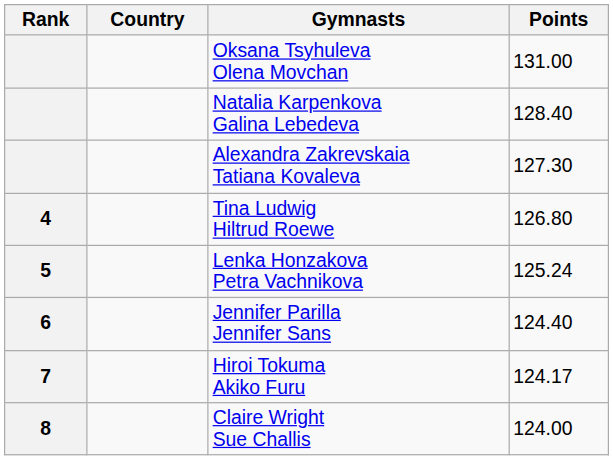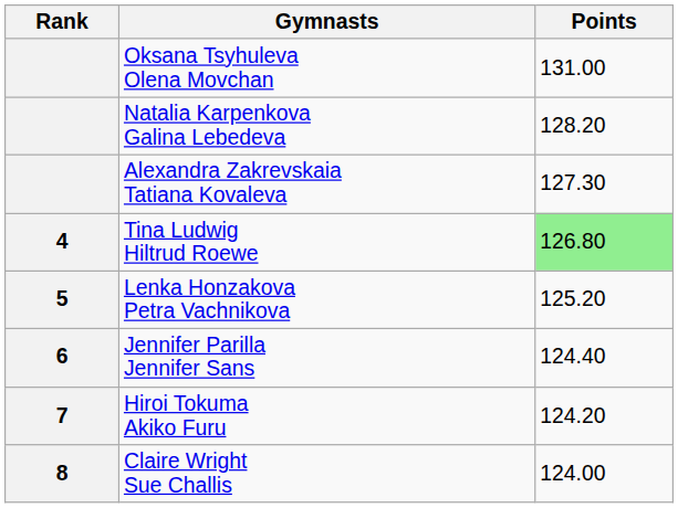- column: Country
Natalia Karpenkova Galina Lebedeva | Points: 128.40 -> 128.20
Tina Ludwig Hiltrud Roewe | Points: no background -> lightgreen background
Lenka Honzakova Petra Vachnikova | Points: 125.24 -> 125.20
Hiroi Tokuma Akiko Furu | Points: 124.17 -> 124.20
